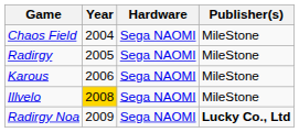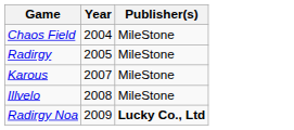- column: Hardware | Sega NAOMI | Sega NAOMI | Sega NAOMI | Sega NAOMI | Sega NAOMI
Karous | Year: 2006 -> 2007
Illvelo | Year: gold background -> no background
